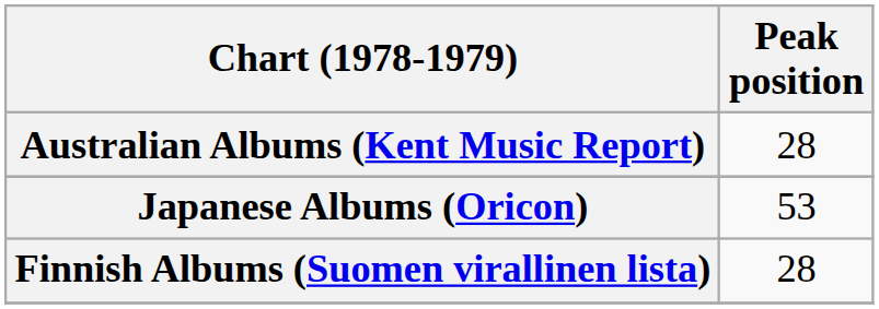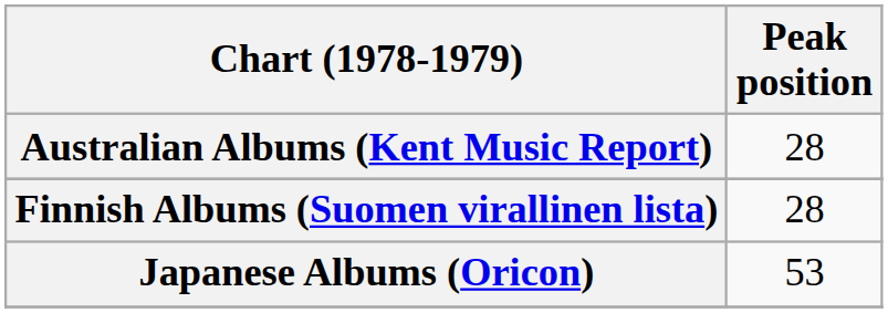rows swapped: Finnish Albums (Suomen virallinen lista) <-> Japanese Albums (Oricon)
